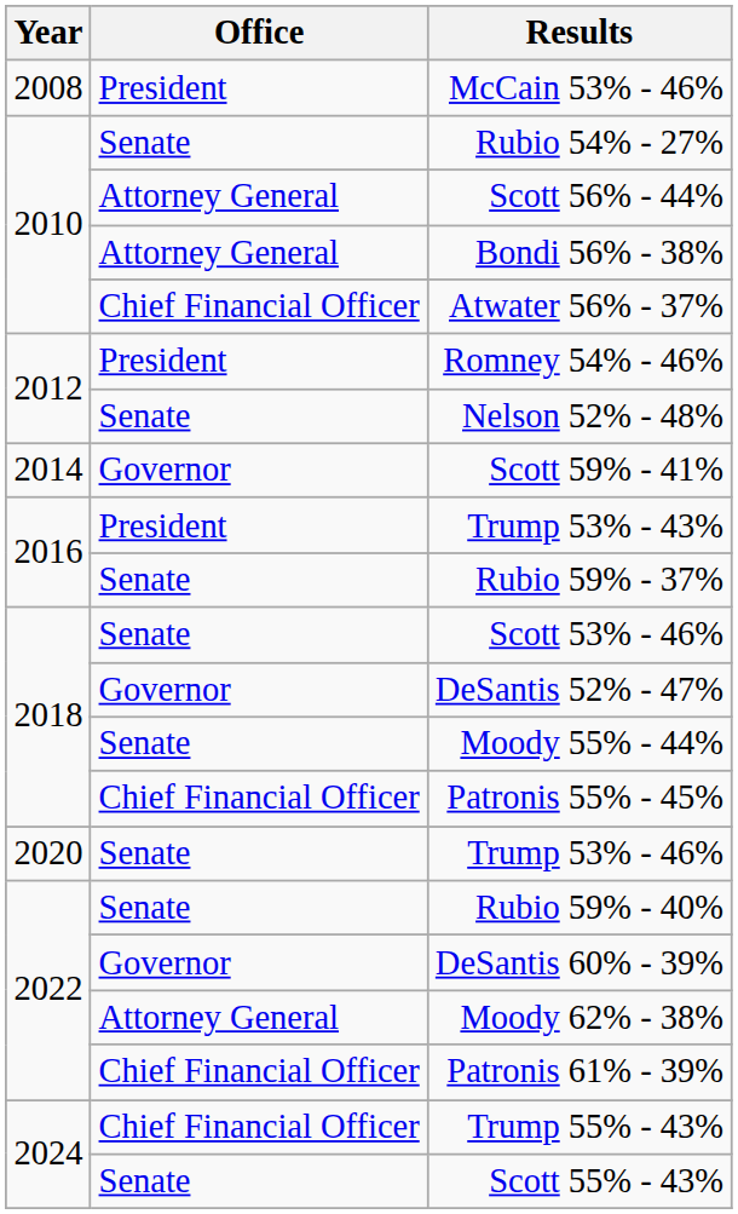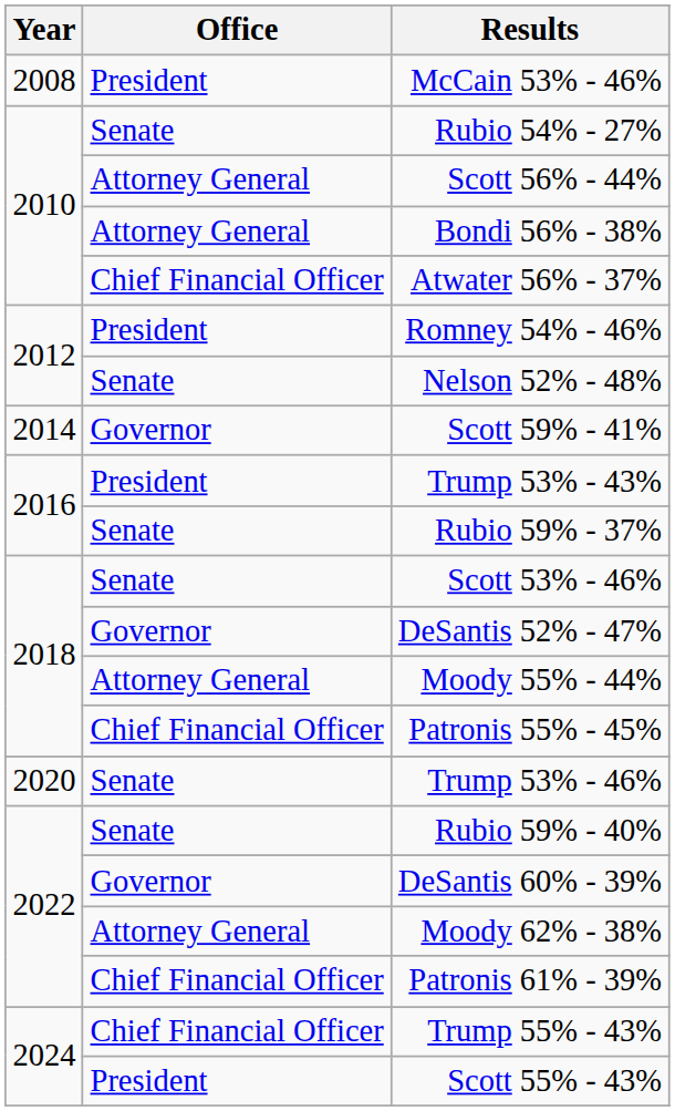Moody 55% - 44% | Office: Senate -> Attorney General
Scott 55% - 43% | Office: Senate -> President
